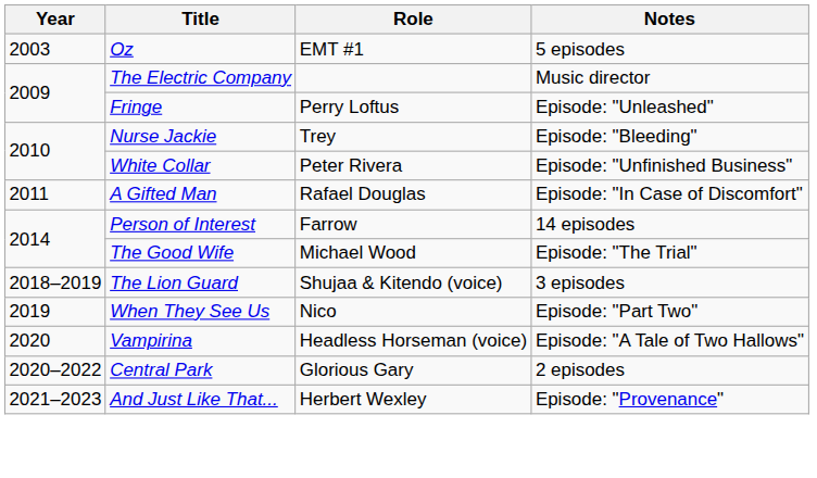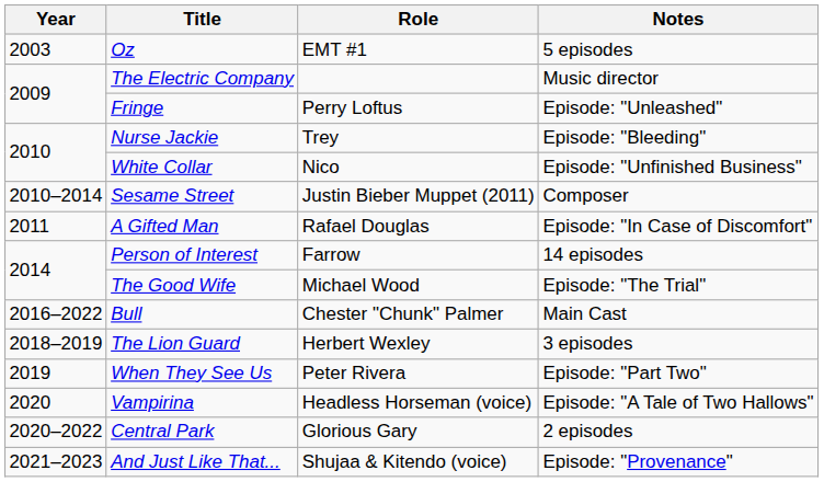White Collar | Role: Peter Rivera -> Nico
+ row: 2010–2014 | Sesame Street | Justin Bieber Muppet (2011) | Composer
+ row: 2016–2022 | Bull | Chester "Chunk" Palmer | Main Cast
The Lion Guard | Role: Shujaa & Kitendo (voice) -> Herbert Wexley
When They See Us | Role: Nico -> Peter Rivera
And Just Like That... | Role: Herbert Wexley -> Shujaa & Kitendo (voice)
